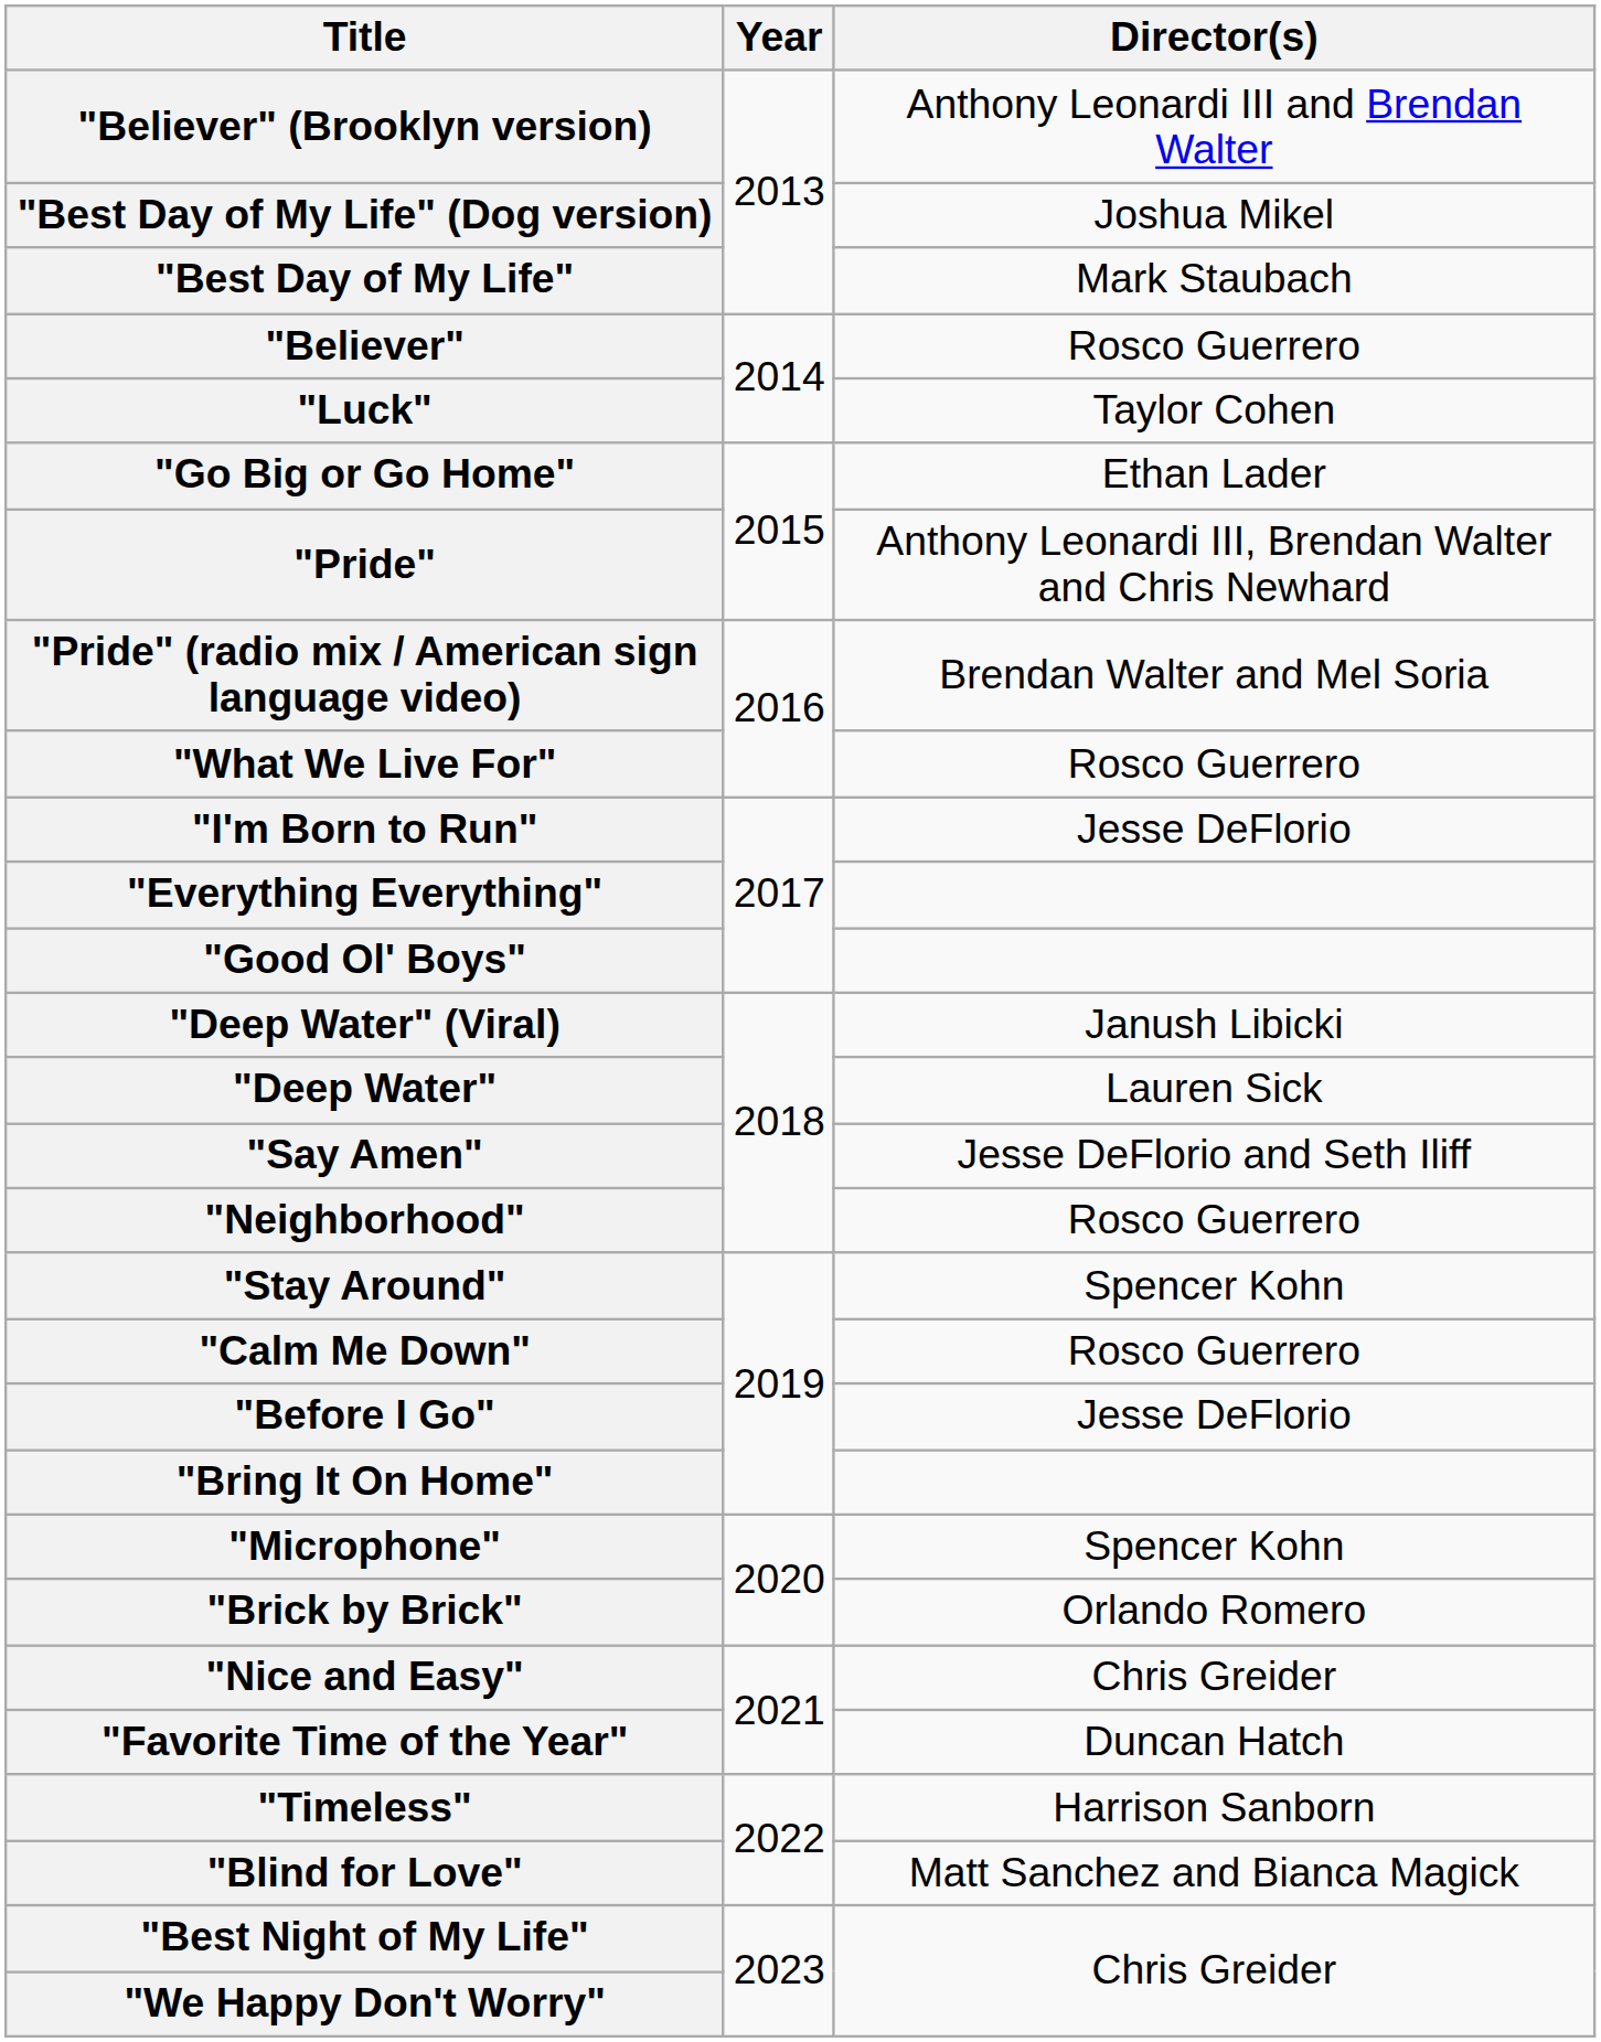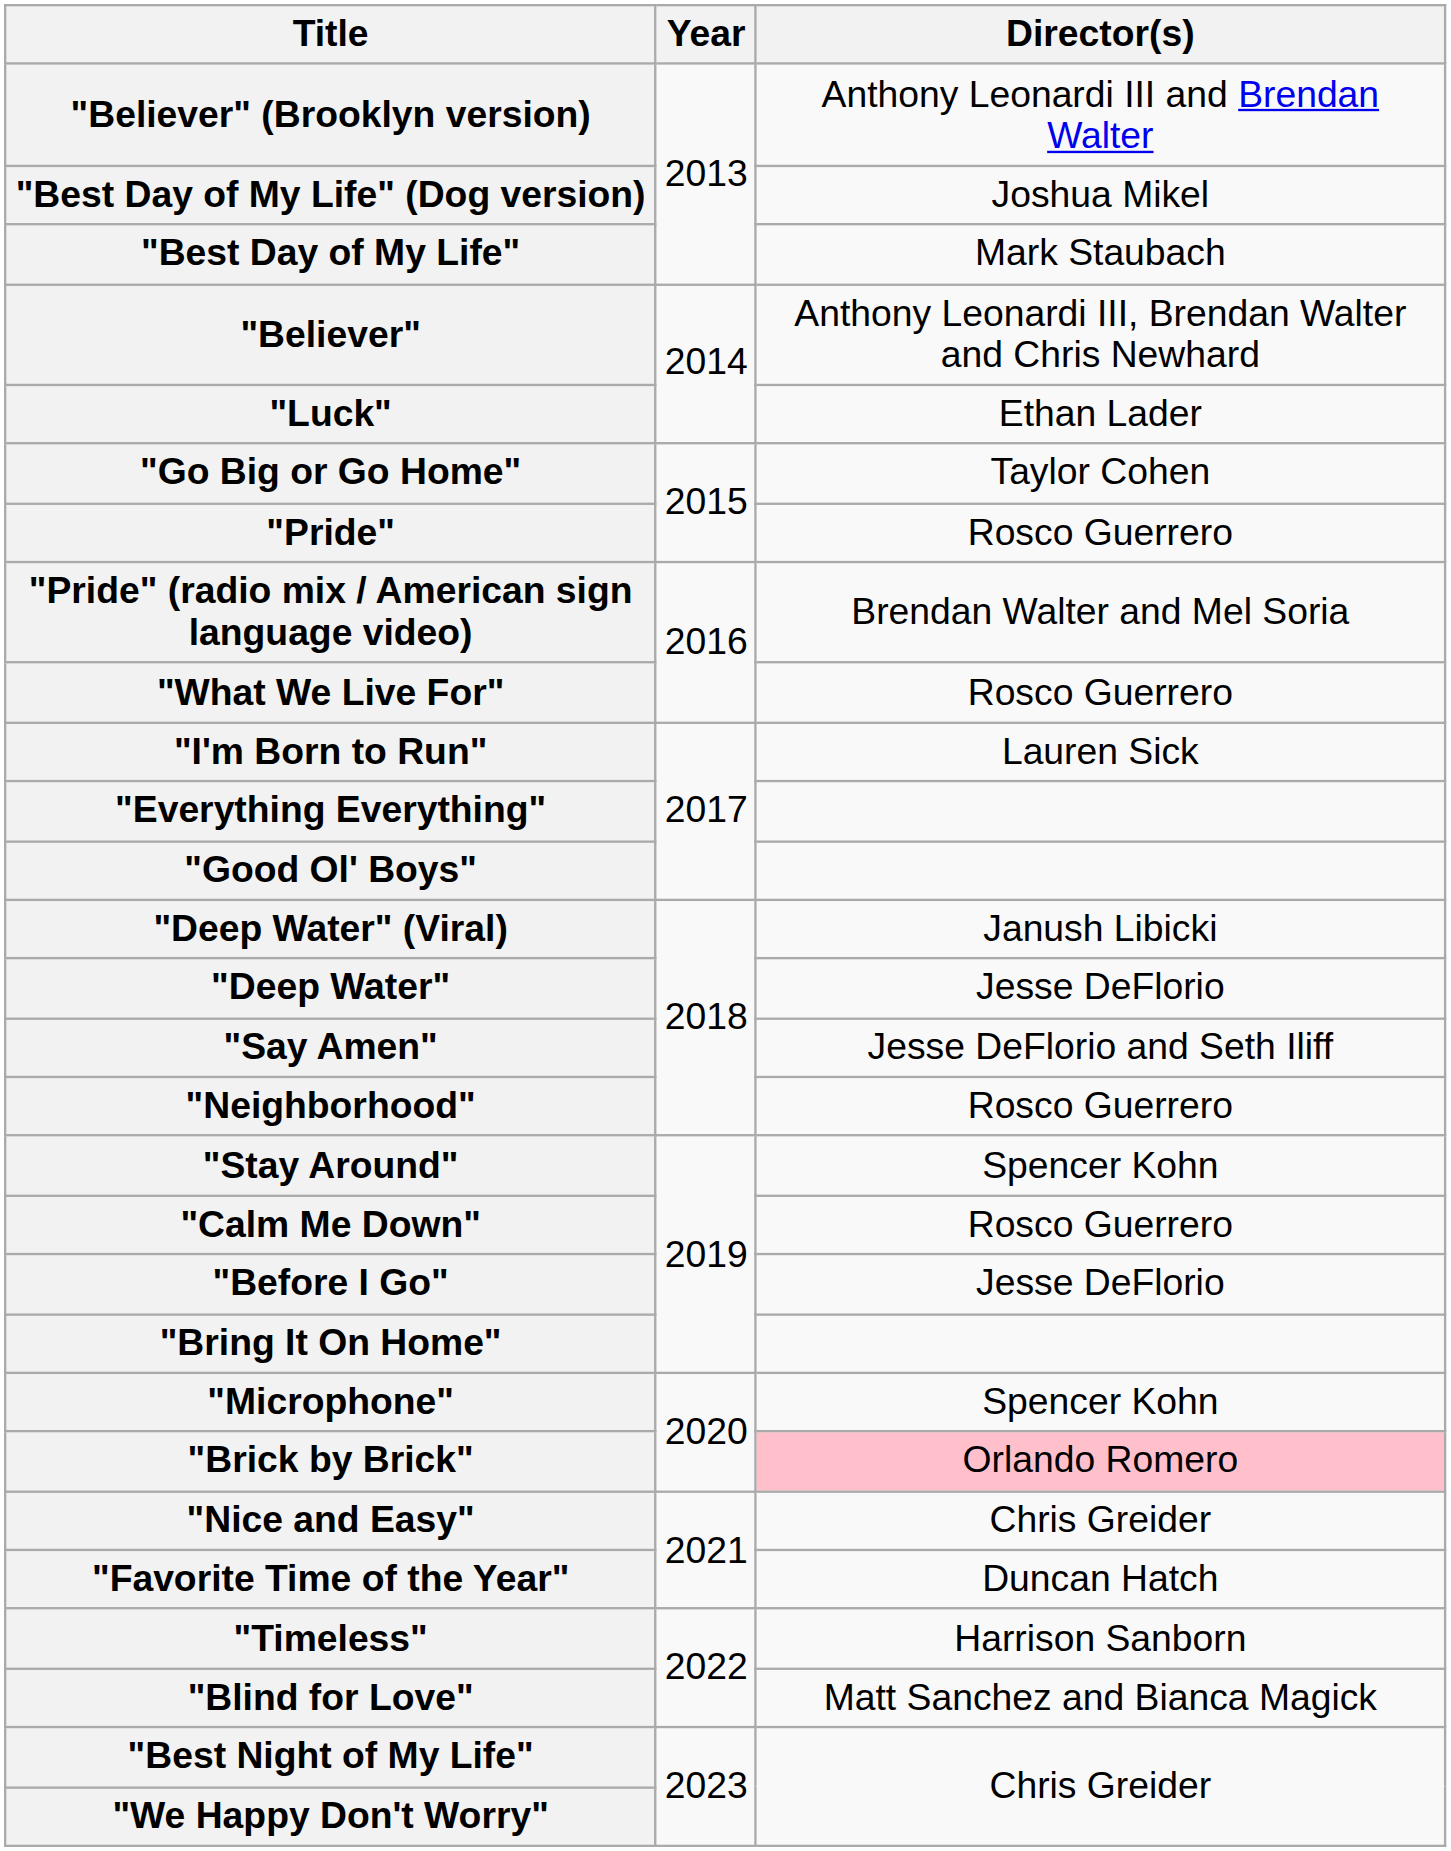"Believer" | Director(s): Rosco Guerrero -> Anthony Leonardi III, Brendan Walter and Chris Newhard
"Luck" | Director(s): Taylor Cohen -> Ethan Lader
"Go Big or Go Home" | Director(s): Ethan Lader -> Taylor Cohen
"Pride" | Director(s): Anthony Leonardi III, Brendan Walter and Chris Newhard -> Rosco Guerrero
"I'm Born to Run" | Director(s): Jesse DeFlorio -> Lauren Sick
"Deep Water" | Director(s): Lauren Sick -> Jesse DeFlorio
"Brick by Brick" | Director(s): no background -> pink background
